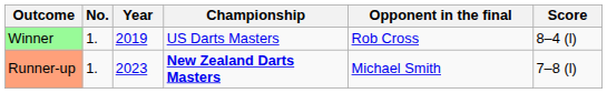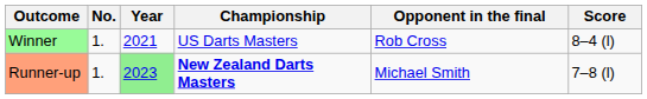Winner | Year: 2019 -> 2021
Runner-up | Year: no background -> lightgreen background
